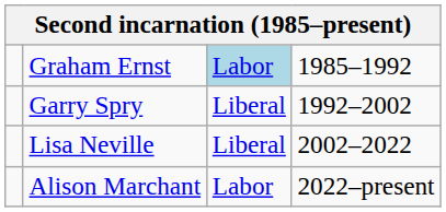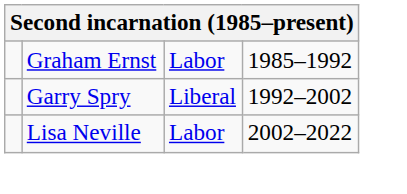Graham Ernst | column 3: lightblue background -> no background
Lisa Neville | column 3: Liberal -> Labor
- row: Alison Marchant | Labor | 2022–present
